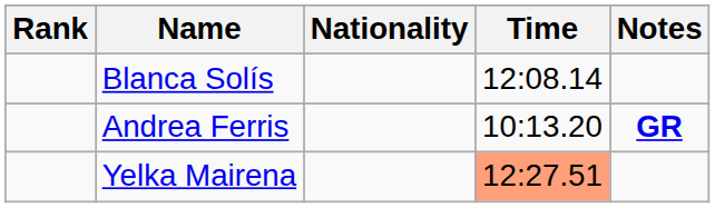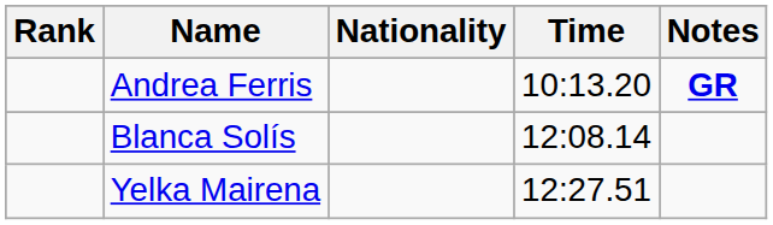rows swapped: Andrea Ferris <-> Blanca Solís
Yelka Mairena | Time: lightsalmon background -> no background
